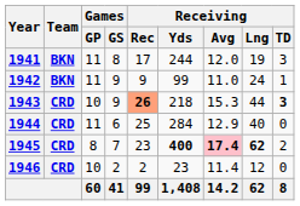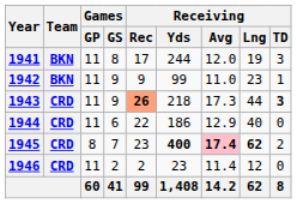1942 | Receiving / Lng: 24 -> 23
1943 | Games / GP: 10 -> 11
1943 | Receiving / Avg: 15.3 -> 17.3
1944 | Receiving / Rec: 25 -> 22
1944 | Receiving / Yds: 284 -> 186
1946 | Games / GP: 10 -> 11
